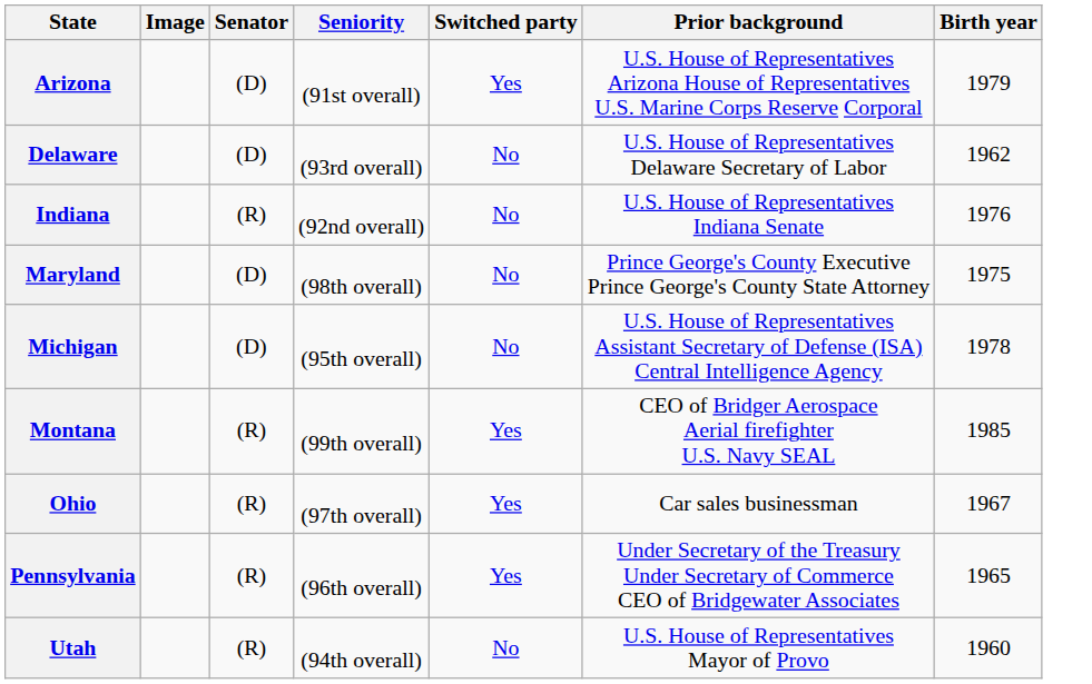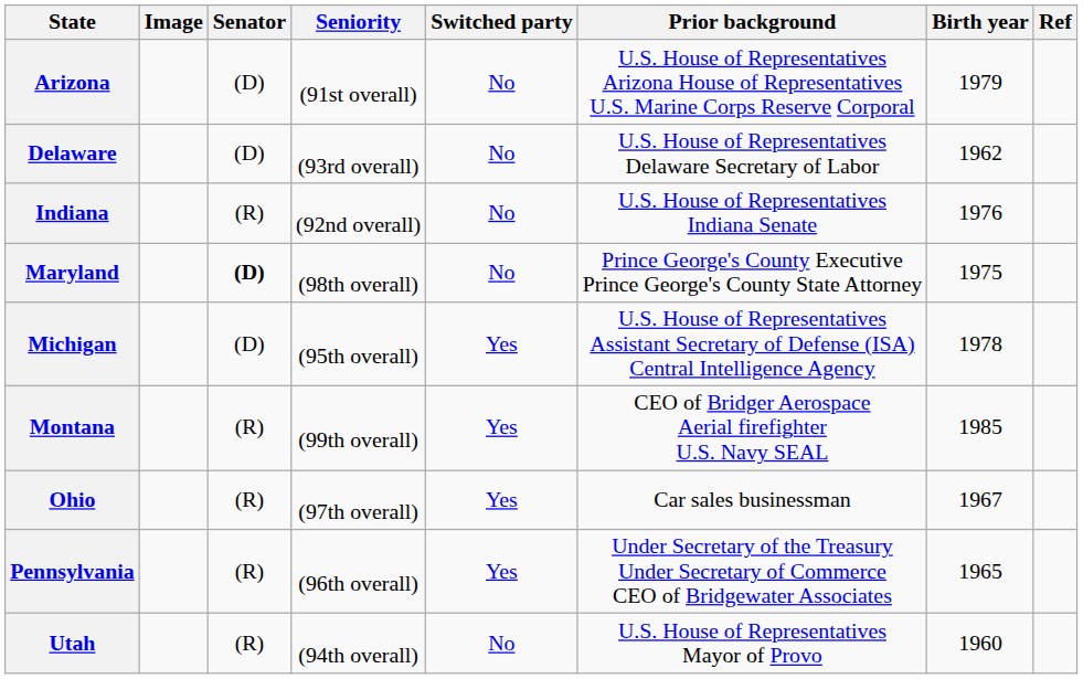+ column: Ref
Arizona | Switched party: Yes -> No
Maryland | Senator: normal -> bold
Michigan | Switched party: No -> Yes
